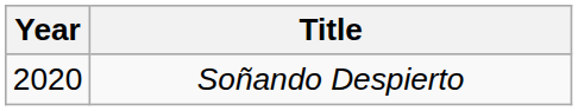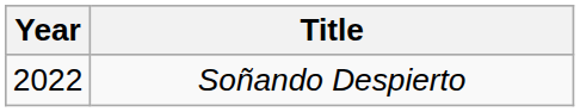Soñando Despierto | Year: 2020 -> 2022
